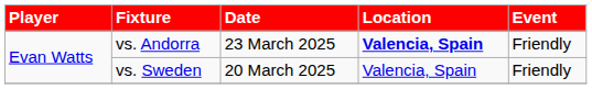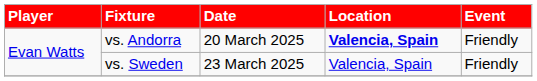vs. Andorra | Date: 23 March 2025 -> 20 March 2025
vs. Sweden | Date: 20 March 2025 -> 23 March 2025
